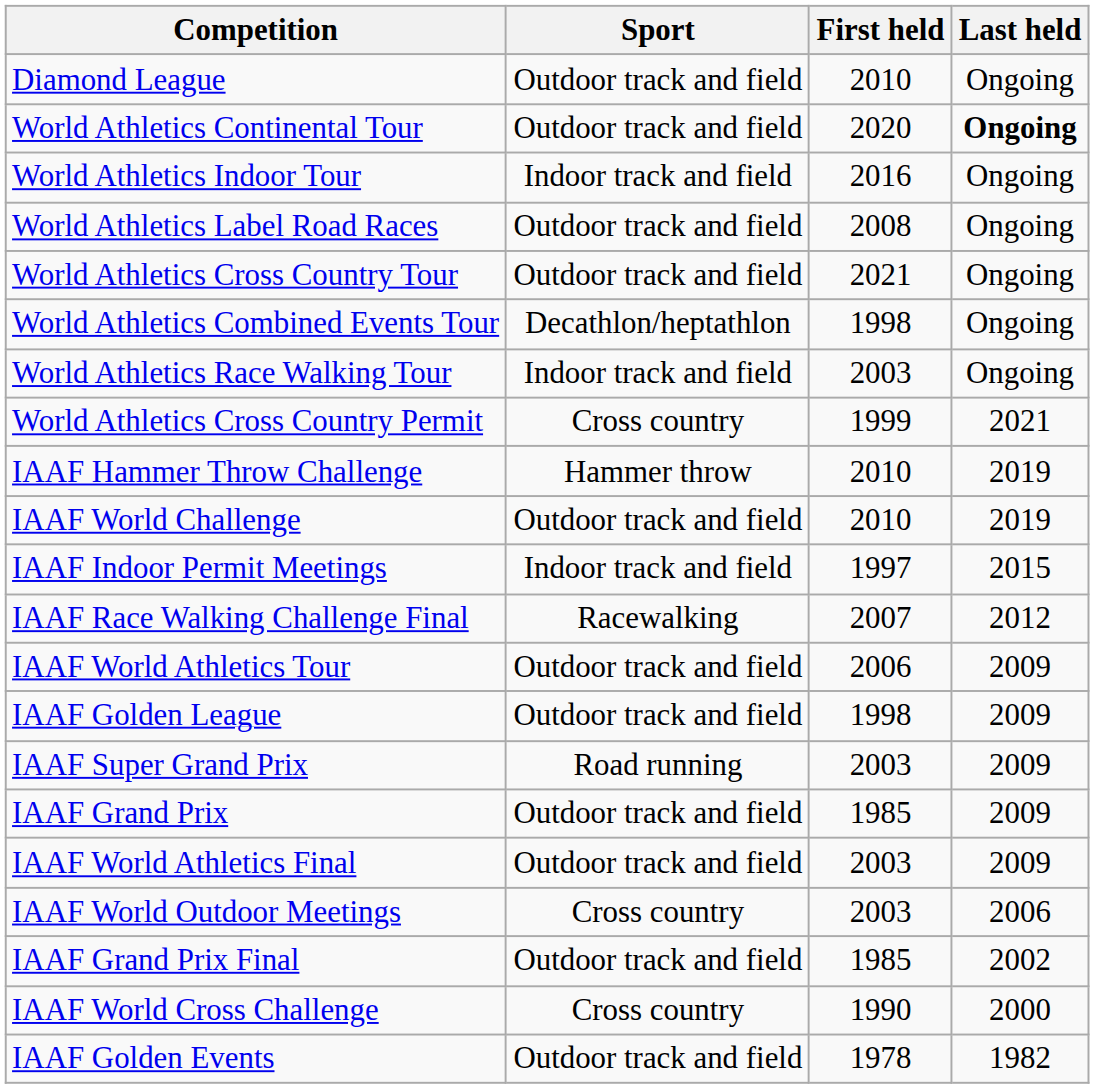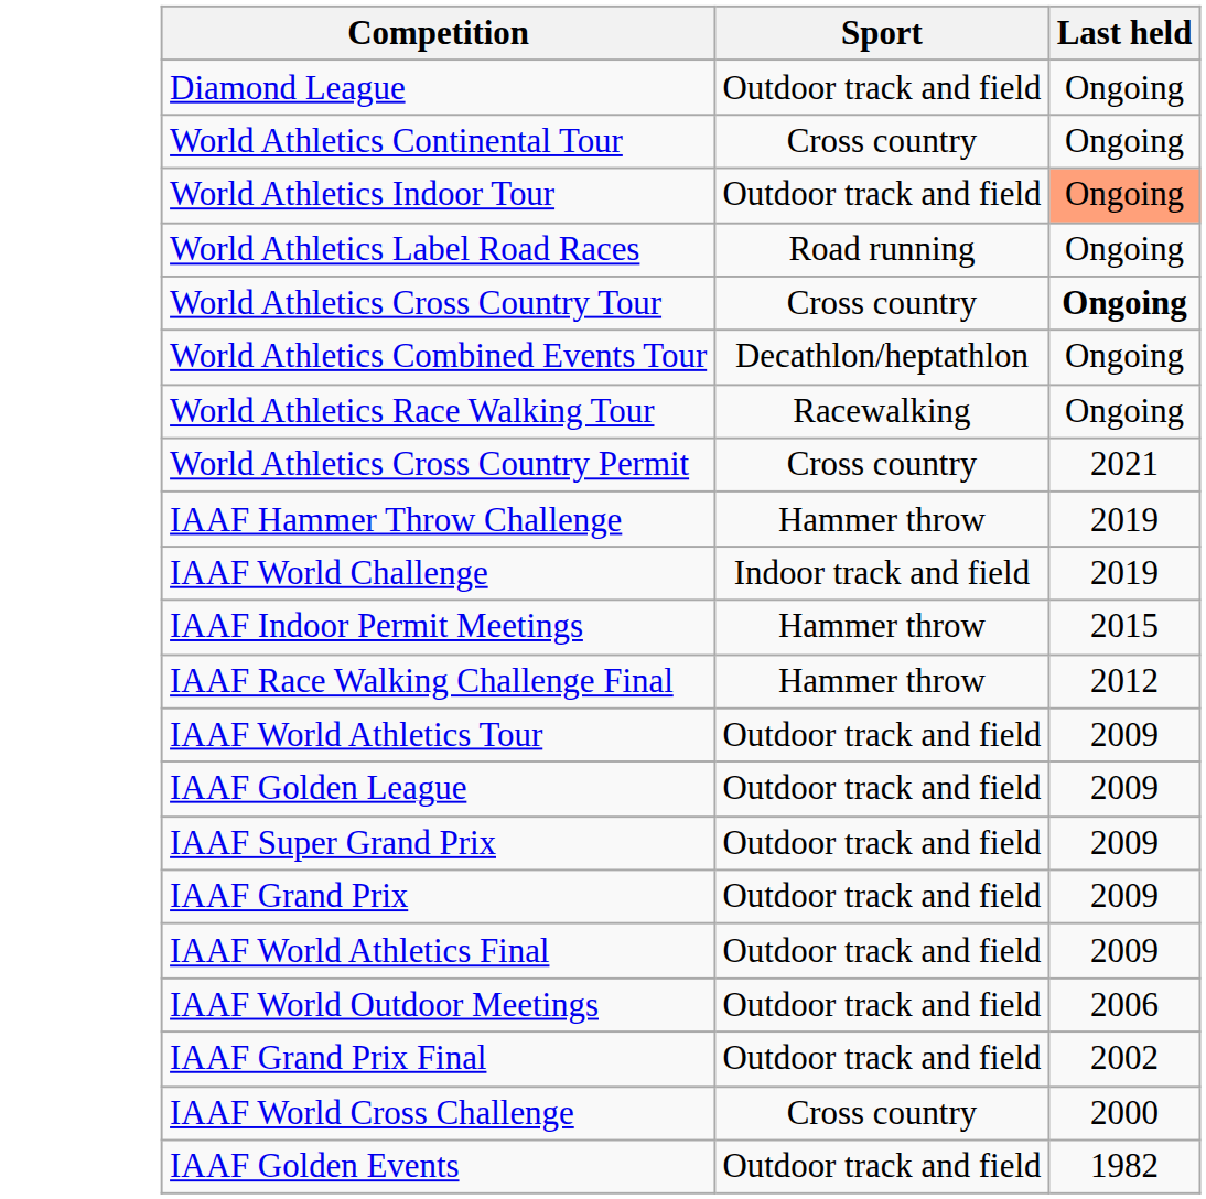- column: First held | 2010 | 2020 | 2016 | 2008 | 2021 | 1998 | 2003 | 1999 | 2010 | 2010 | 1997 | 2007 | 2006 | 1998 | 2003 | 1985 | 2003 | 2003 | 1985 | 1990 | 1978
World Athletics Continental Tour | Sport: Outdoor track and field -> Cross country
World Athletics Continental Tour | Last held: bold -> normal
World Athletics Indoor Tour | Sport: Indoor track and field -> Outdoor track and field
World Athletics Indoor Tour | Last held: no background -> lightsalmon background
World Athletics Label Road Races | Sport: Outdoor track and field -> Road running
World Athletics Cross Country Tour | Sport: Outdoor track and field -> Cross country
World Athletics Cross Country Tour | Last held: normal -> bold
World Athletics Race Walking Tour | Sport: Indoor track and field -> Racewalking
IAAF World Challenge | Sport: Outdoor track and field -> Indoor track and field
IAAF Indoor Permit Meetings | Sport: Indoor track and field -> Hammer throw
IAAF Race Walking Challenge Final | Sport: Racewalking -> Hammer throw
IAAF Super Grand Prix | Sport: Road running -> Outdoor track and field
IAAF World Outdoor Meetings | Sport: Cross country -> Outdoor track and field
